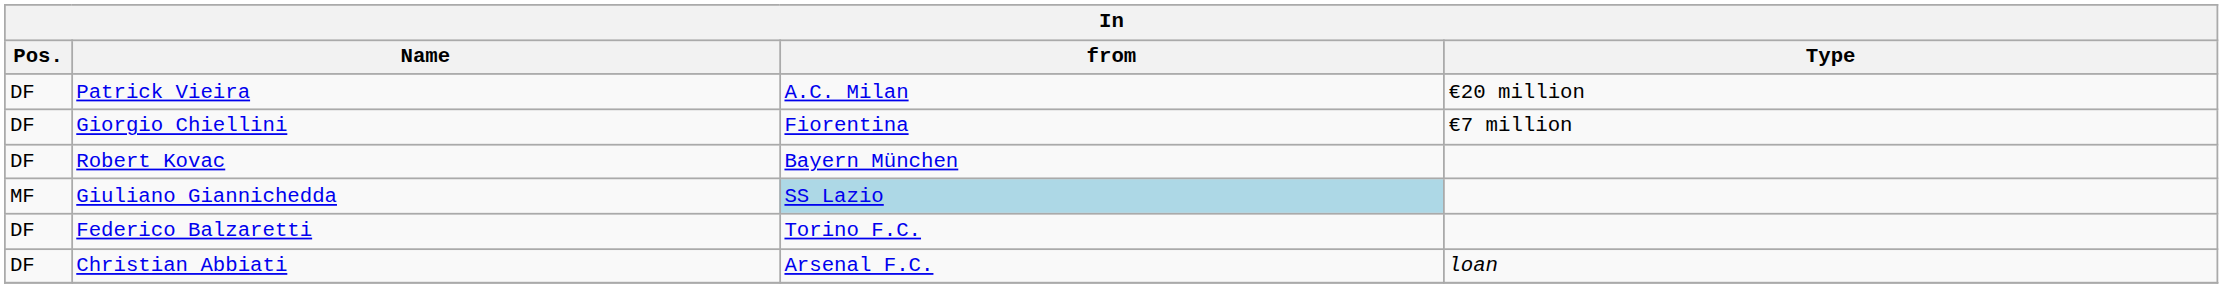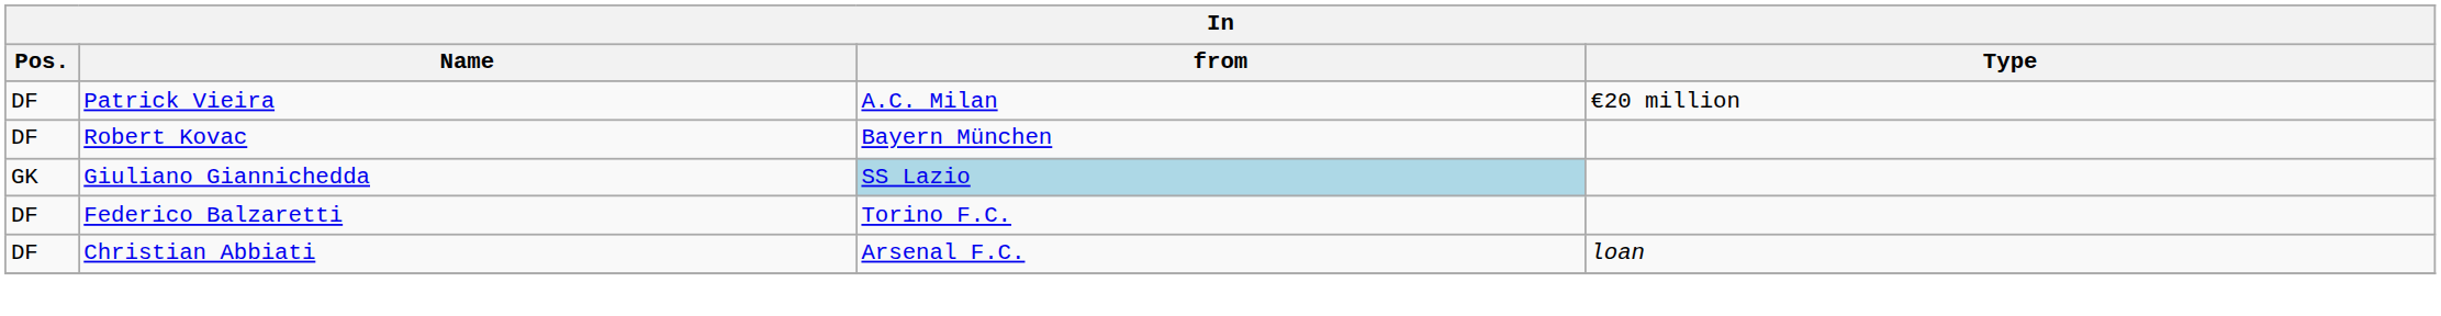- row: DF | Giorgio Chiellini | Fiorentina | €7 million
Giuliano Giannichedda | Pos.: MF -> GK
